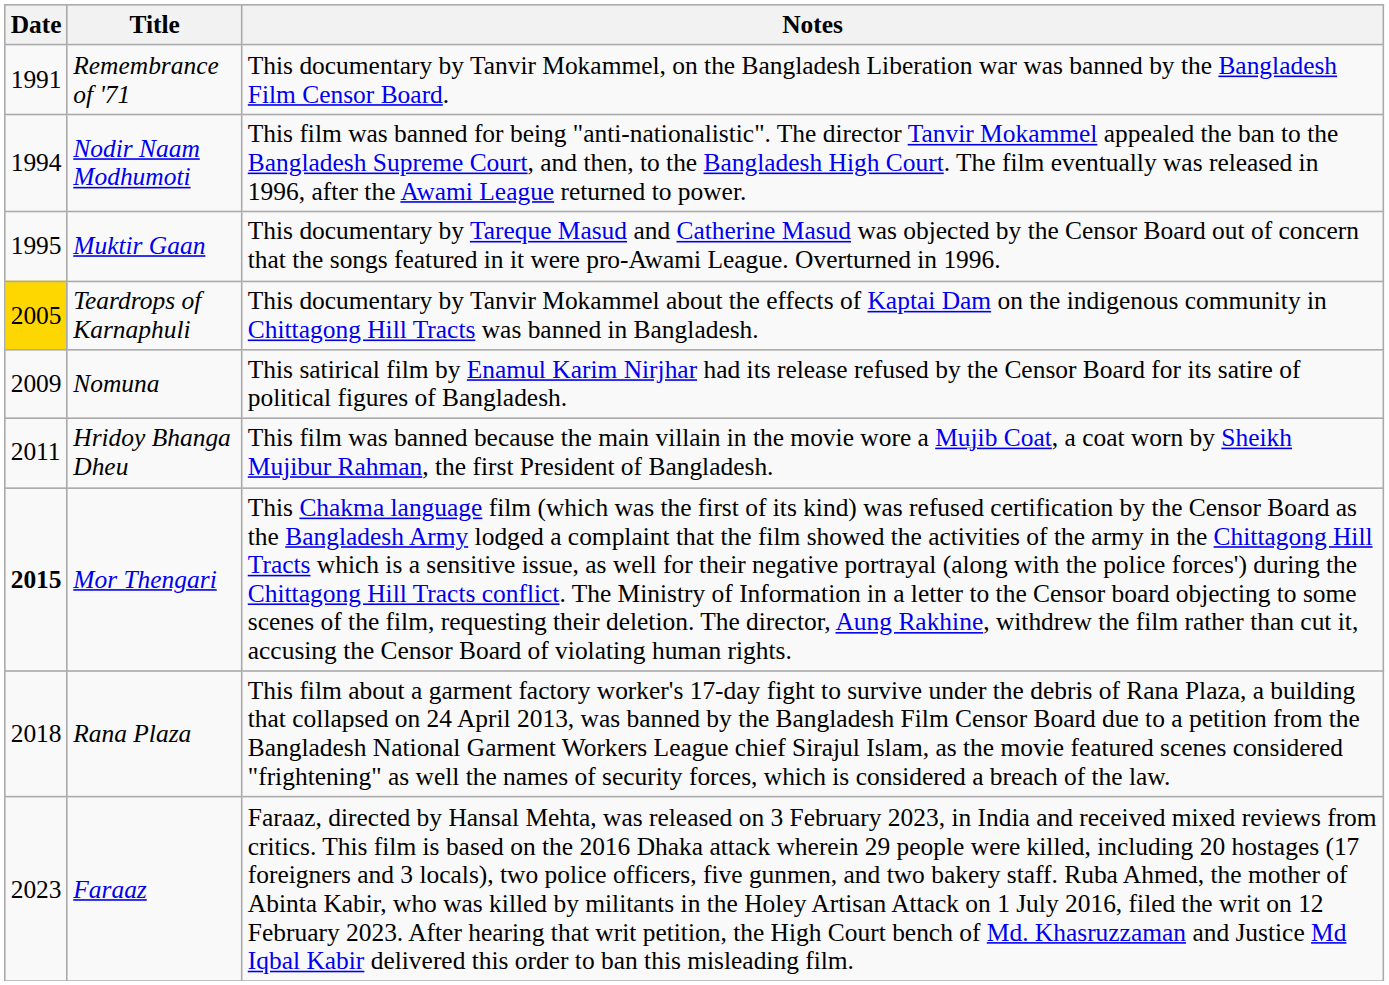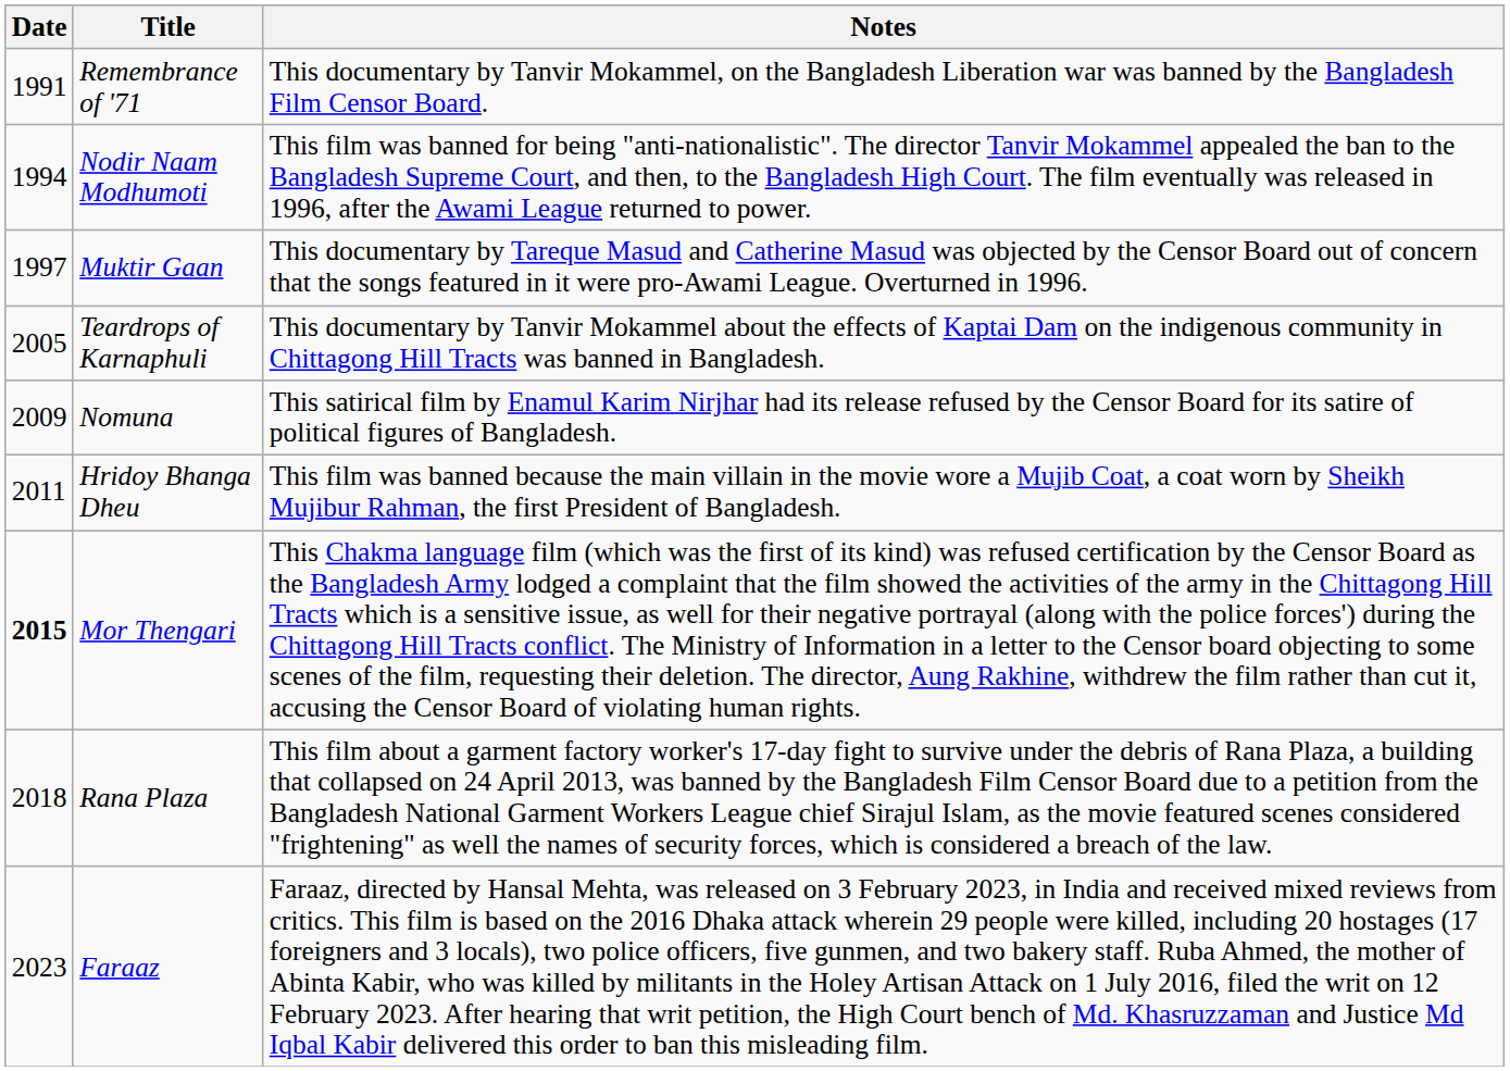Muktir Gaan | Date: 1995 -> 1997
Teardrops of Karnaphuli | Date: gold background -> no background
